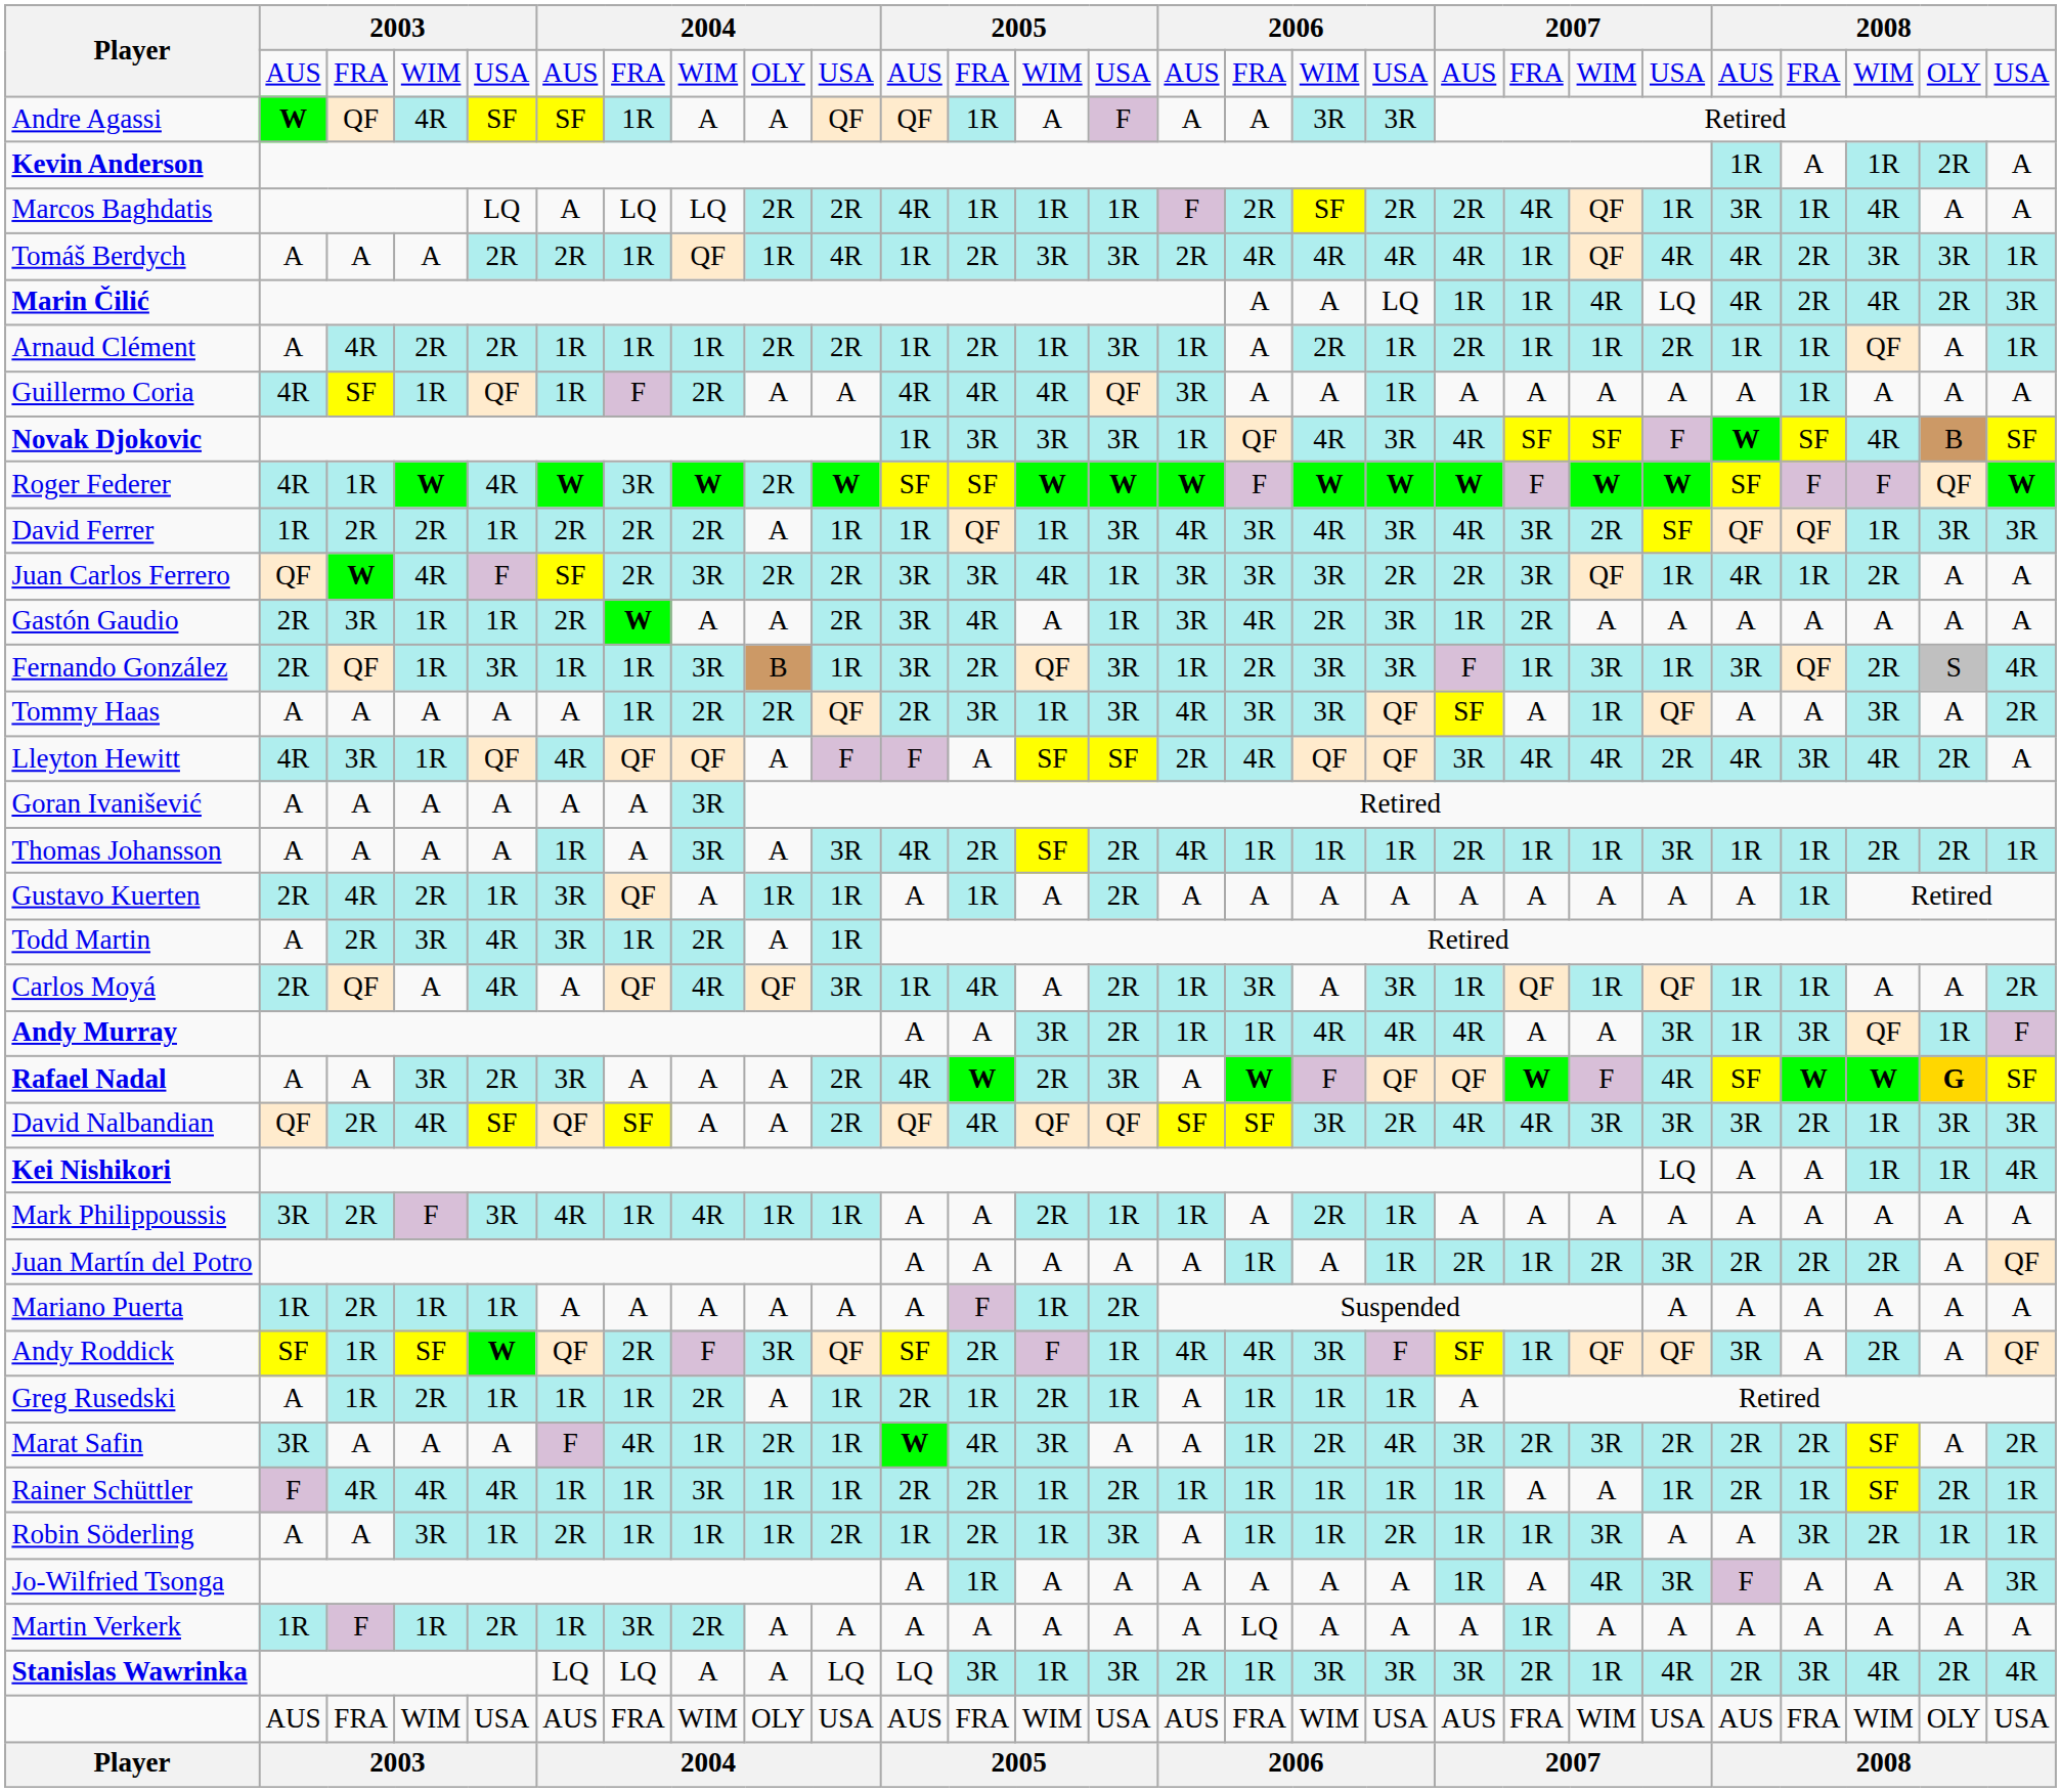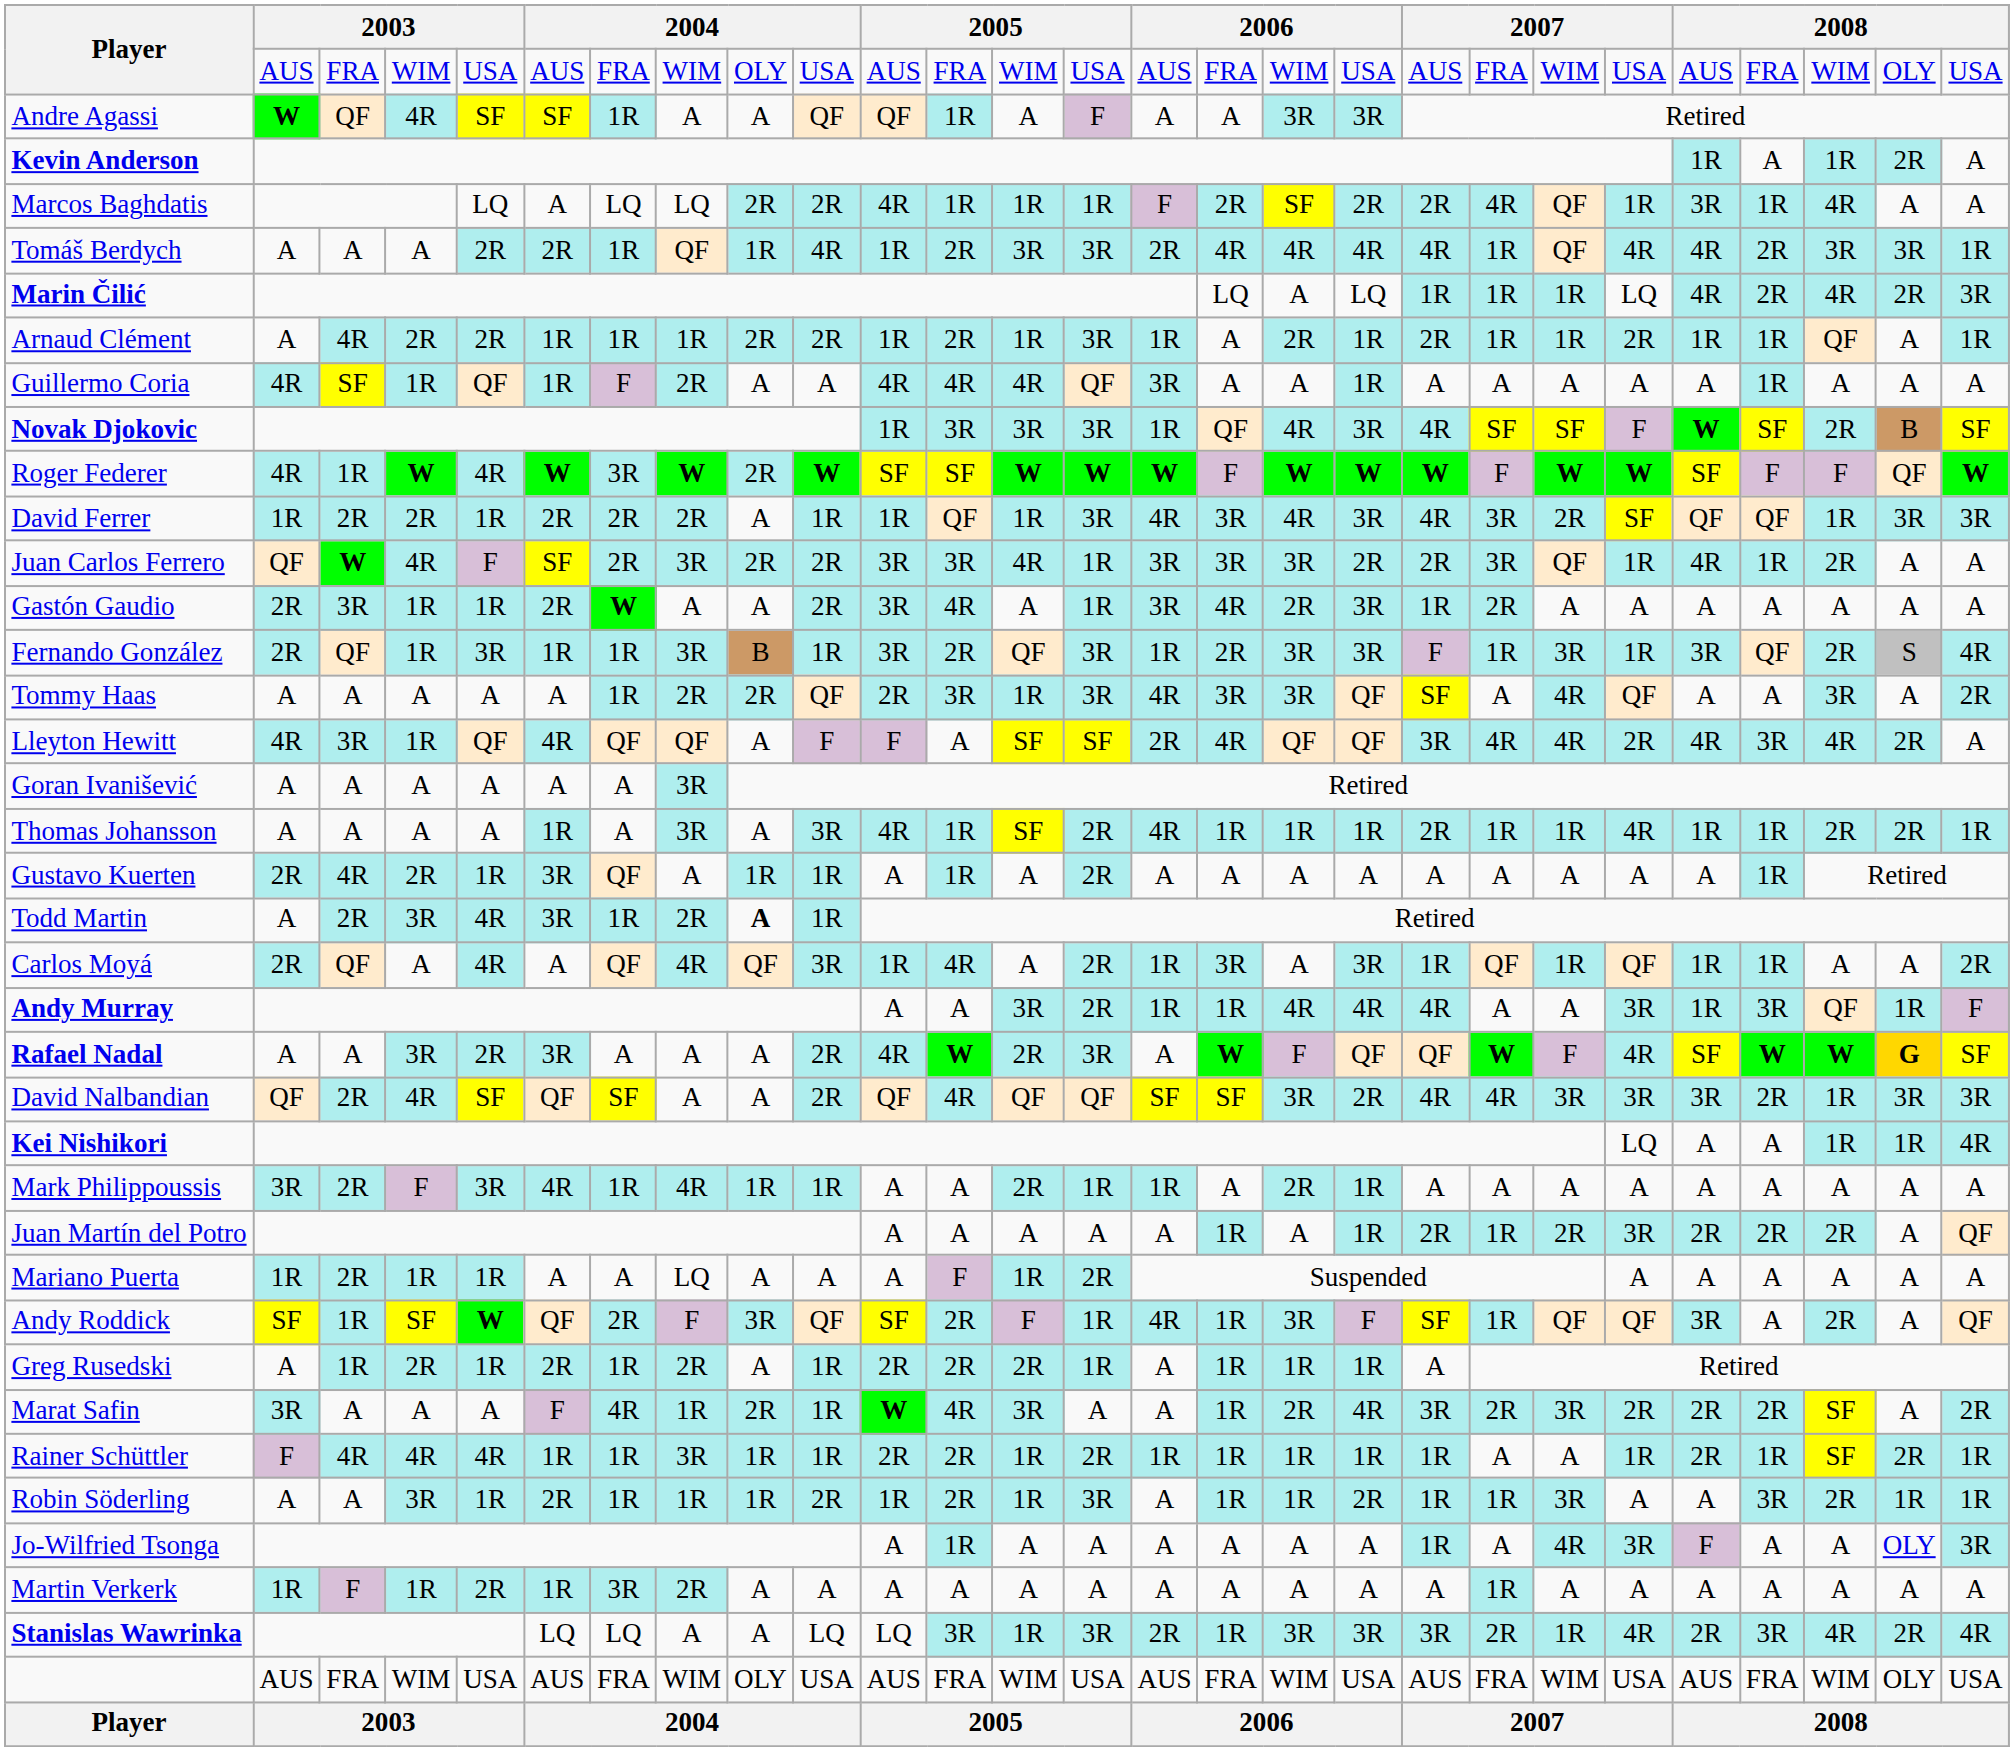Marin Čilić | column 16: A -> LQ
Marin Čilić | column 21: 4R -> 1R
Novak Djokovic | column 25: 4R -> 2R
Tommy Haas | column 21: 1R -> 4R
Thomas Johansson | column 12: 2R -> 1R
Thomas Johansson | column 22: 3R -> 4R
Todd Martin | column 9: normal -> bold
Mariano Puerta | column 8: A -> LQ
Andy Roddick | column 16: 4R -> 1R
Greg Rusedski | column 6: 1R -> 2R
Greg Rusedski | column 12: 1R -> 2R
Jo-Wilfried Tsonga | column 26: A -> OLY
Martin Verkerk | column 16: LQ -> A
